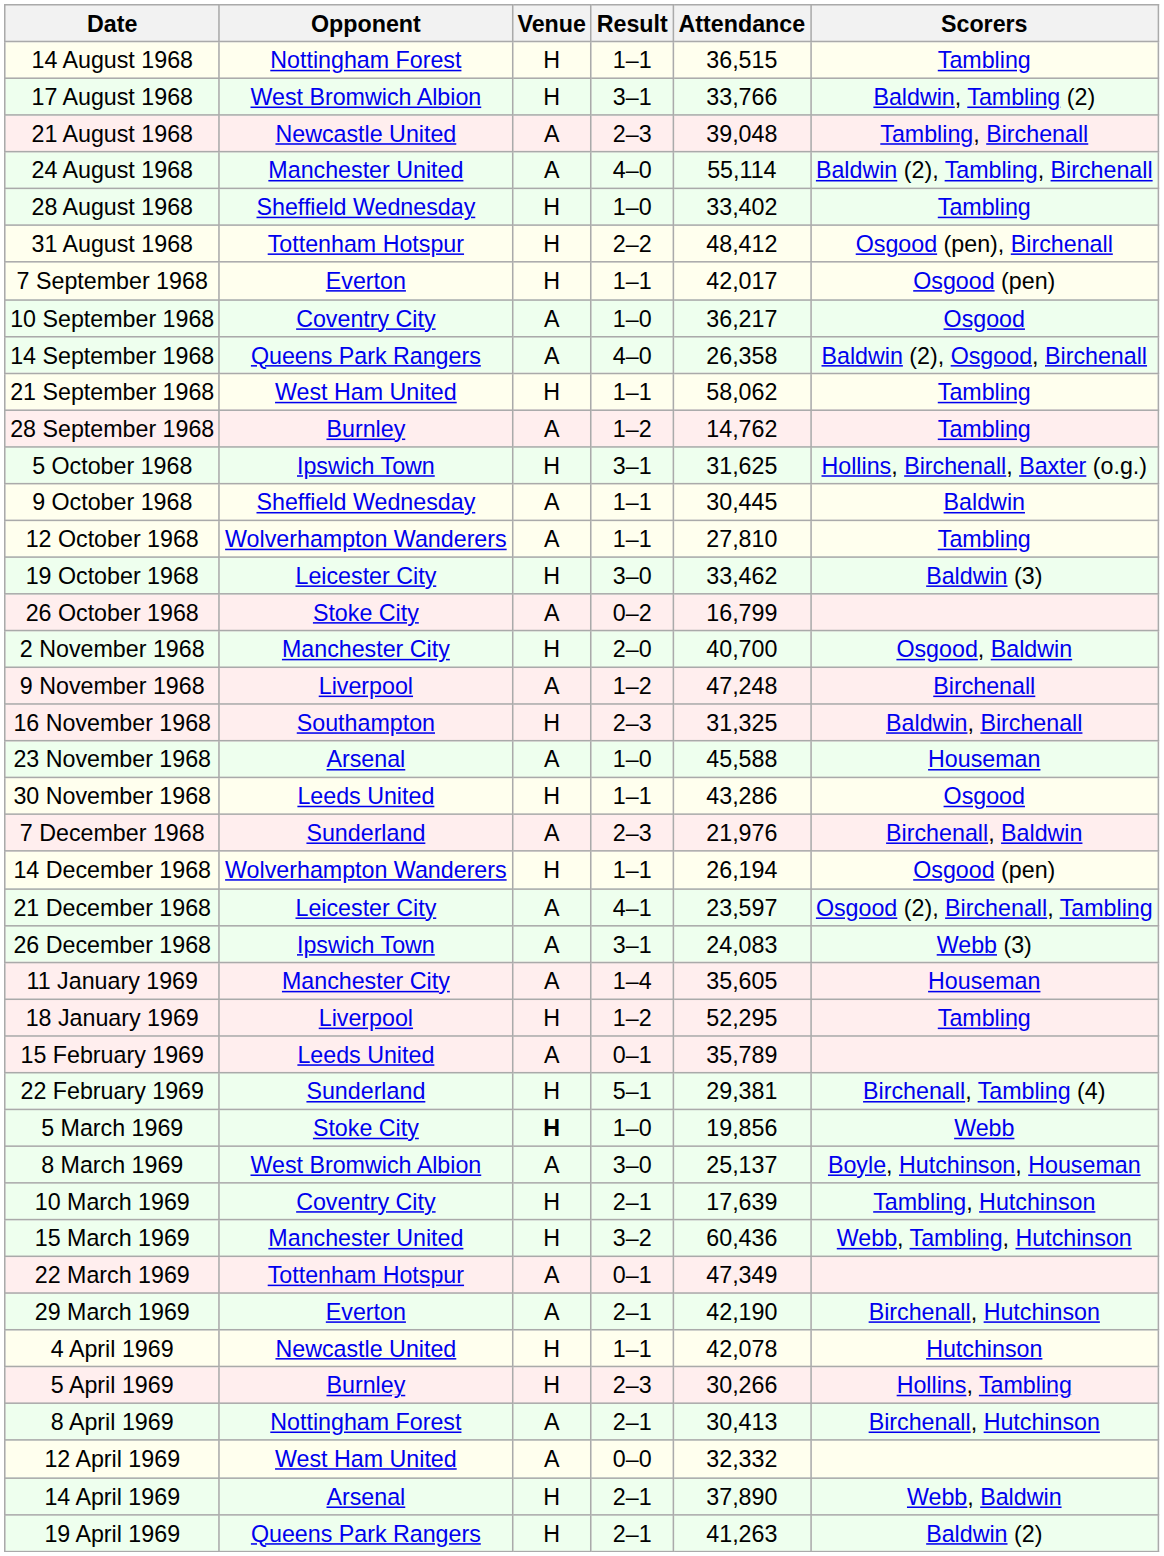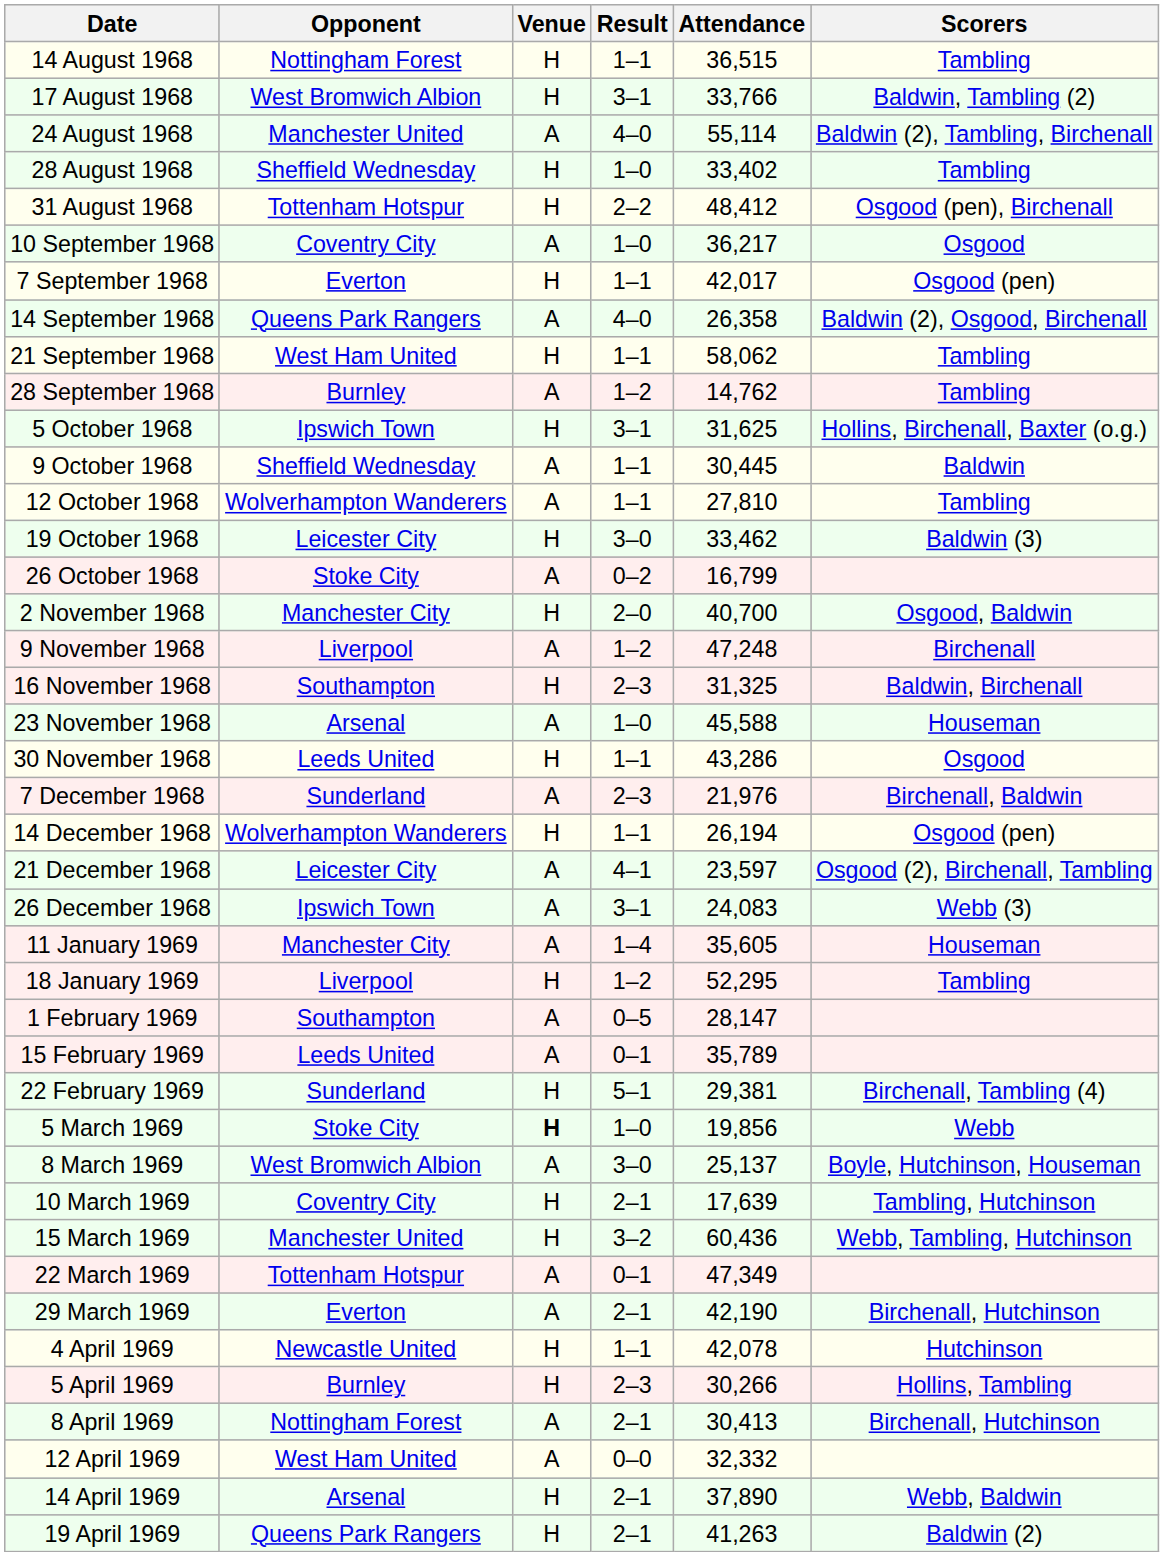- row: 21 August 1968 | Newcastle United | A | 2–3 | 39,048 | Tambling, Birchenall
rows swapped: 7 September 1968 <-> 10 September 1968
+ row: 1 February 1969 | Southampton | A | 0–5 | 28,147
